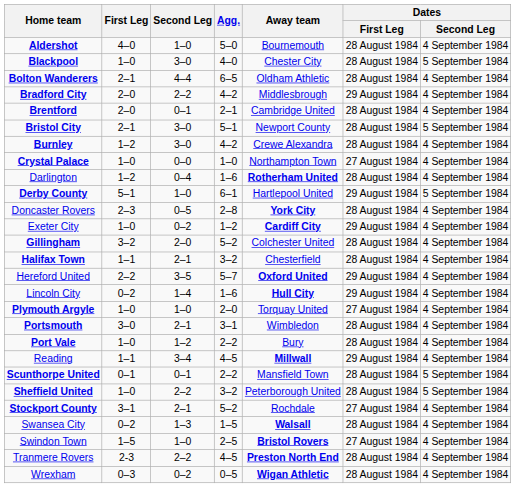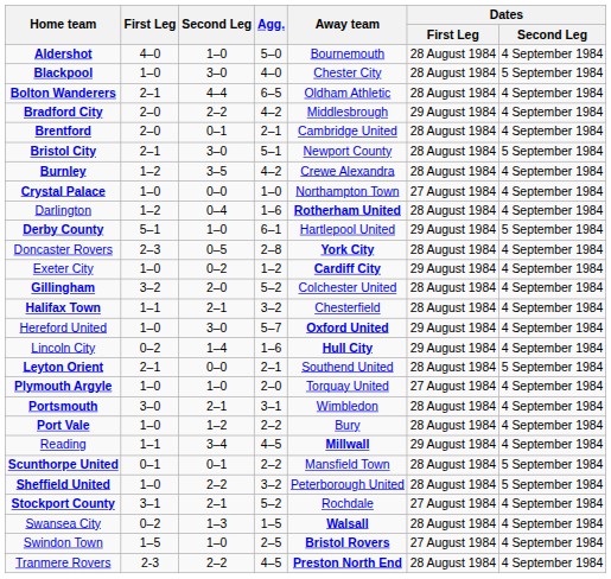Burnley | Second Leg: 3–0 -> 3–5
Hereford United | First Leg: 2–2 -> 1–0
Hereford United | Second Leg: 3–5 -> 3–0
+ row: Leyton Orient | 2–1 | 0–0 | 2–1 | Southend United | 28 August 1984 | 5 September 1984
- row: Wrexham | 0–3 | 0–2 | 0–5 | Wigan Athletic | 28 August 1984 | 4 September 1984
